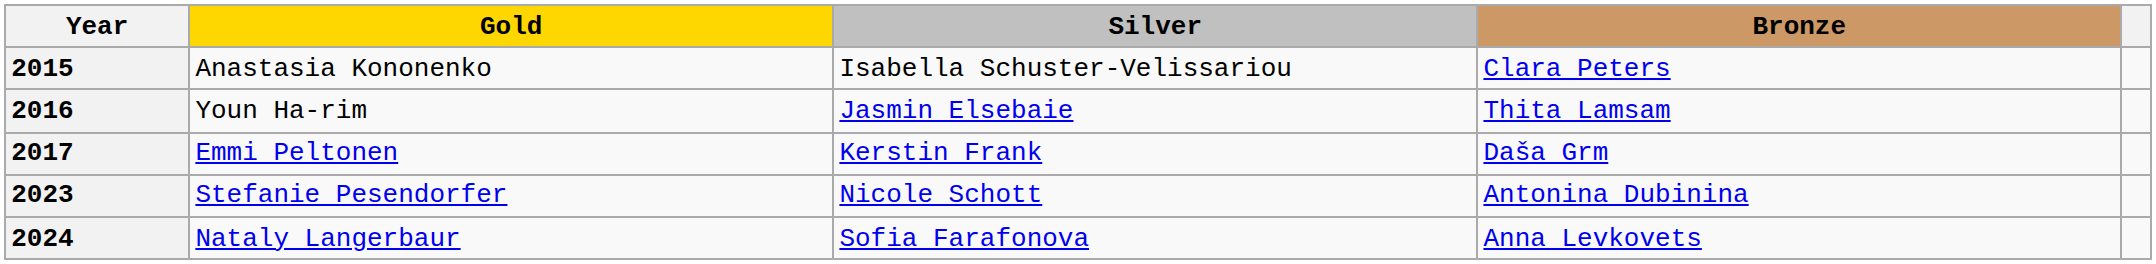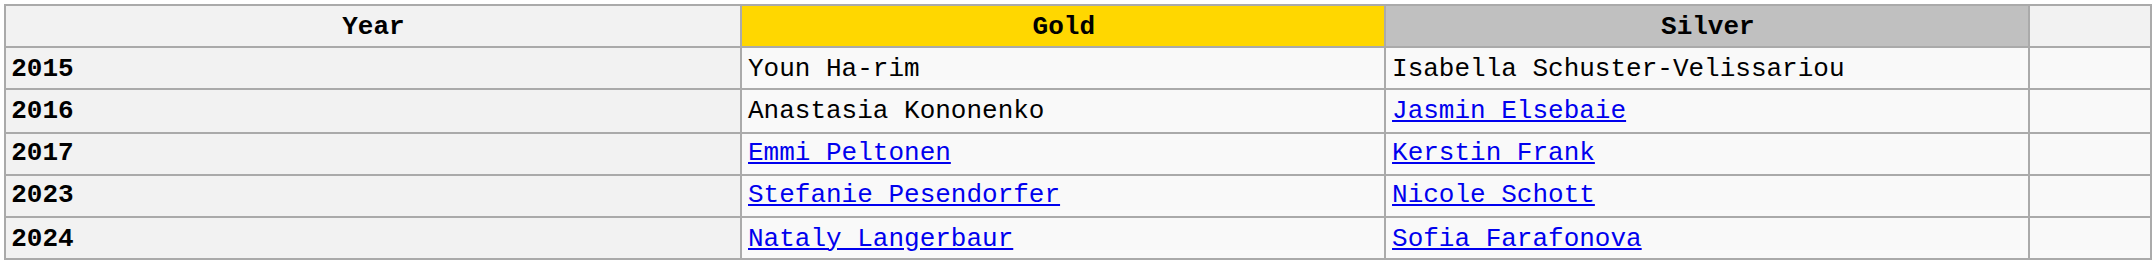- column: Bronze | Clara Peters | Thita Lamsam | Daša Grm | Antonina Dubinina | Anna Levkovets
2015 | Gold: Anastasia Kononenko -> Youn Ha-rim
2016 | Gold: Youn Ha-rim -> Anastasia Kononenko
